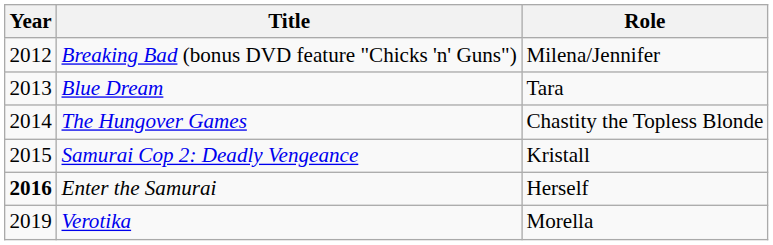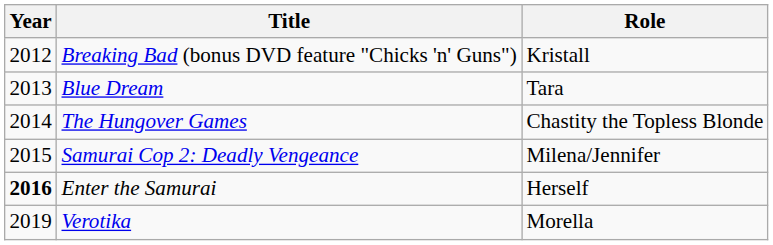Breaking Bad (bonus DVD feature "Chicks 'n' Guns") | Role: Milena/Jennifer -> Kristall
Samurai Cop 2: Deadly Vengeance | Role: Kristall -> Milena/Jennifer
